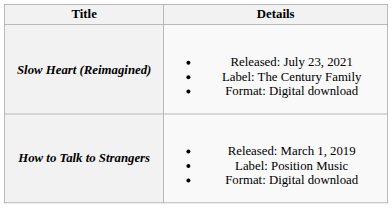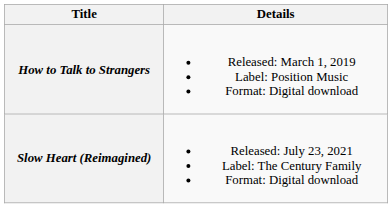rows swapped: How to Talk to Strangers <-> Slow Heart (Reimagined)
